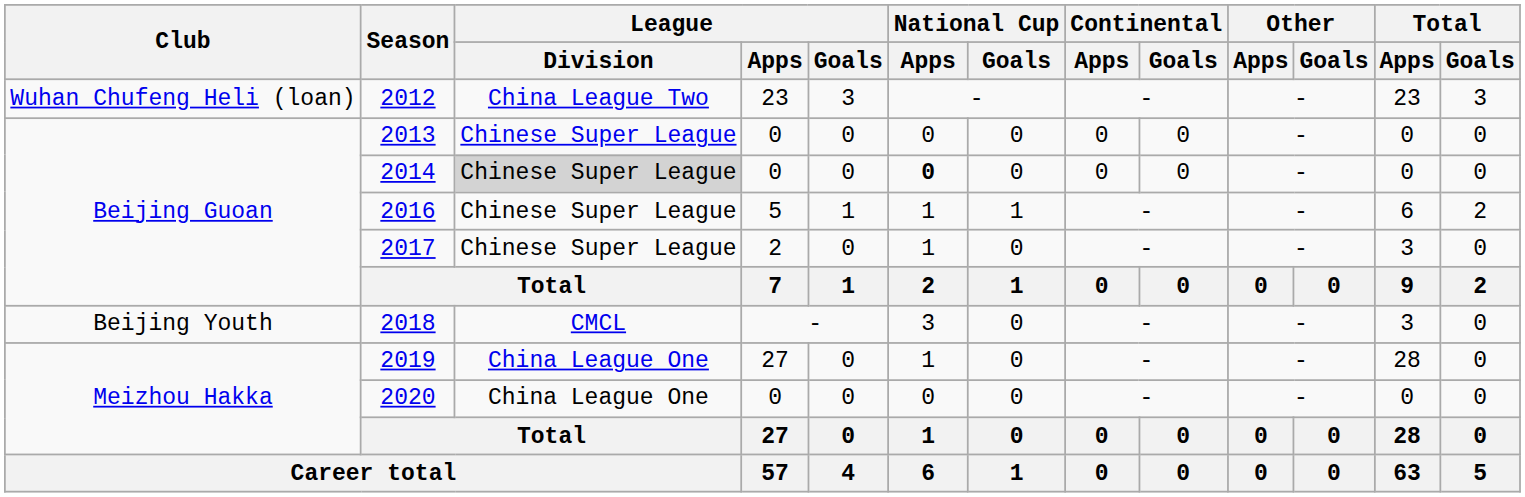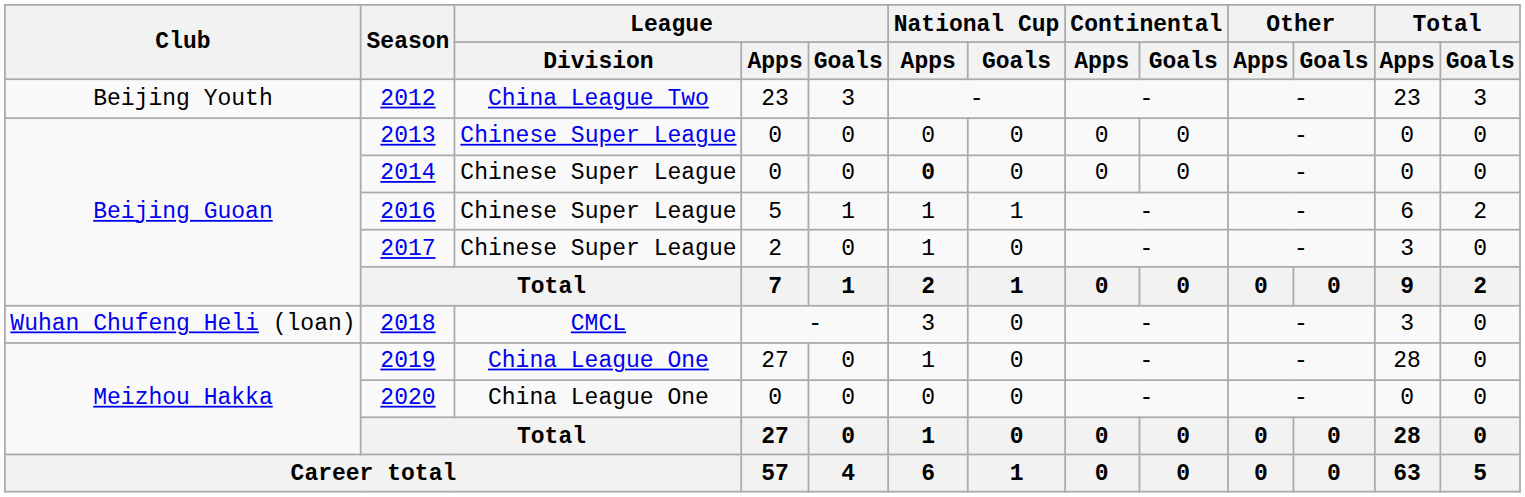2012 | Club: Wuhan Chufeng Heli (loan) -> Beijing Youth
2014 | League / Division: lightgrey background -> no background
2018 | Club: Beijing Youth -> Wuhan Chufeng Heli (loan)
